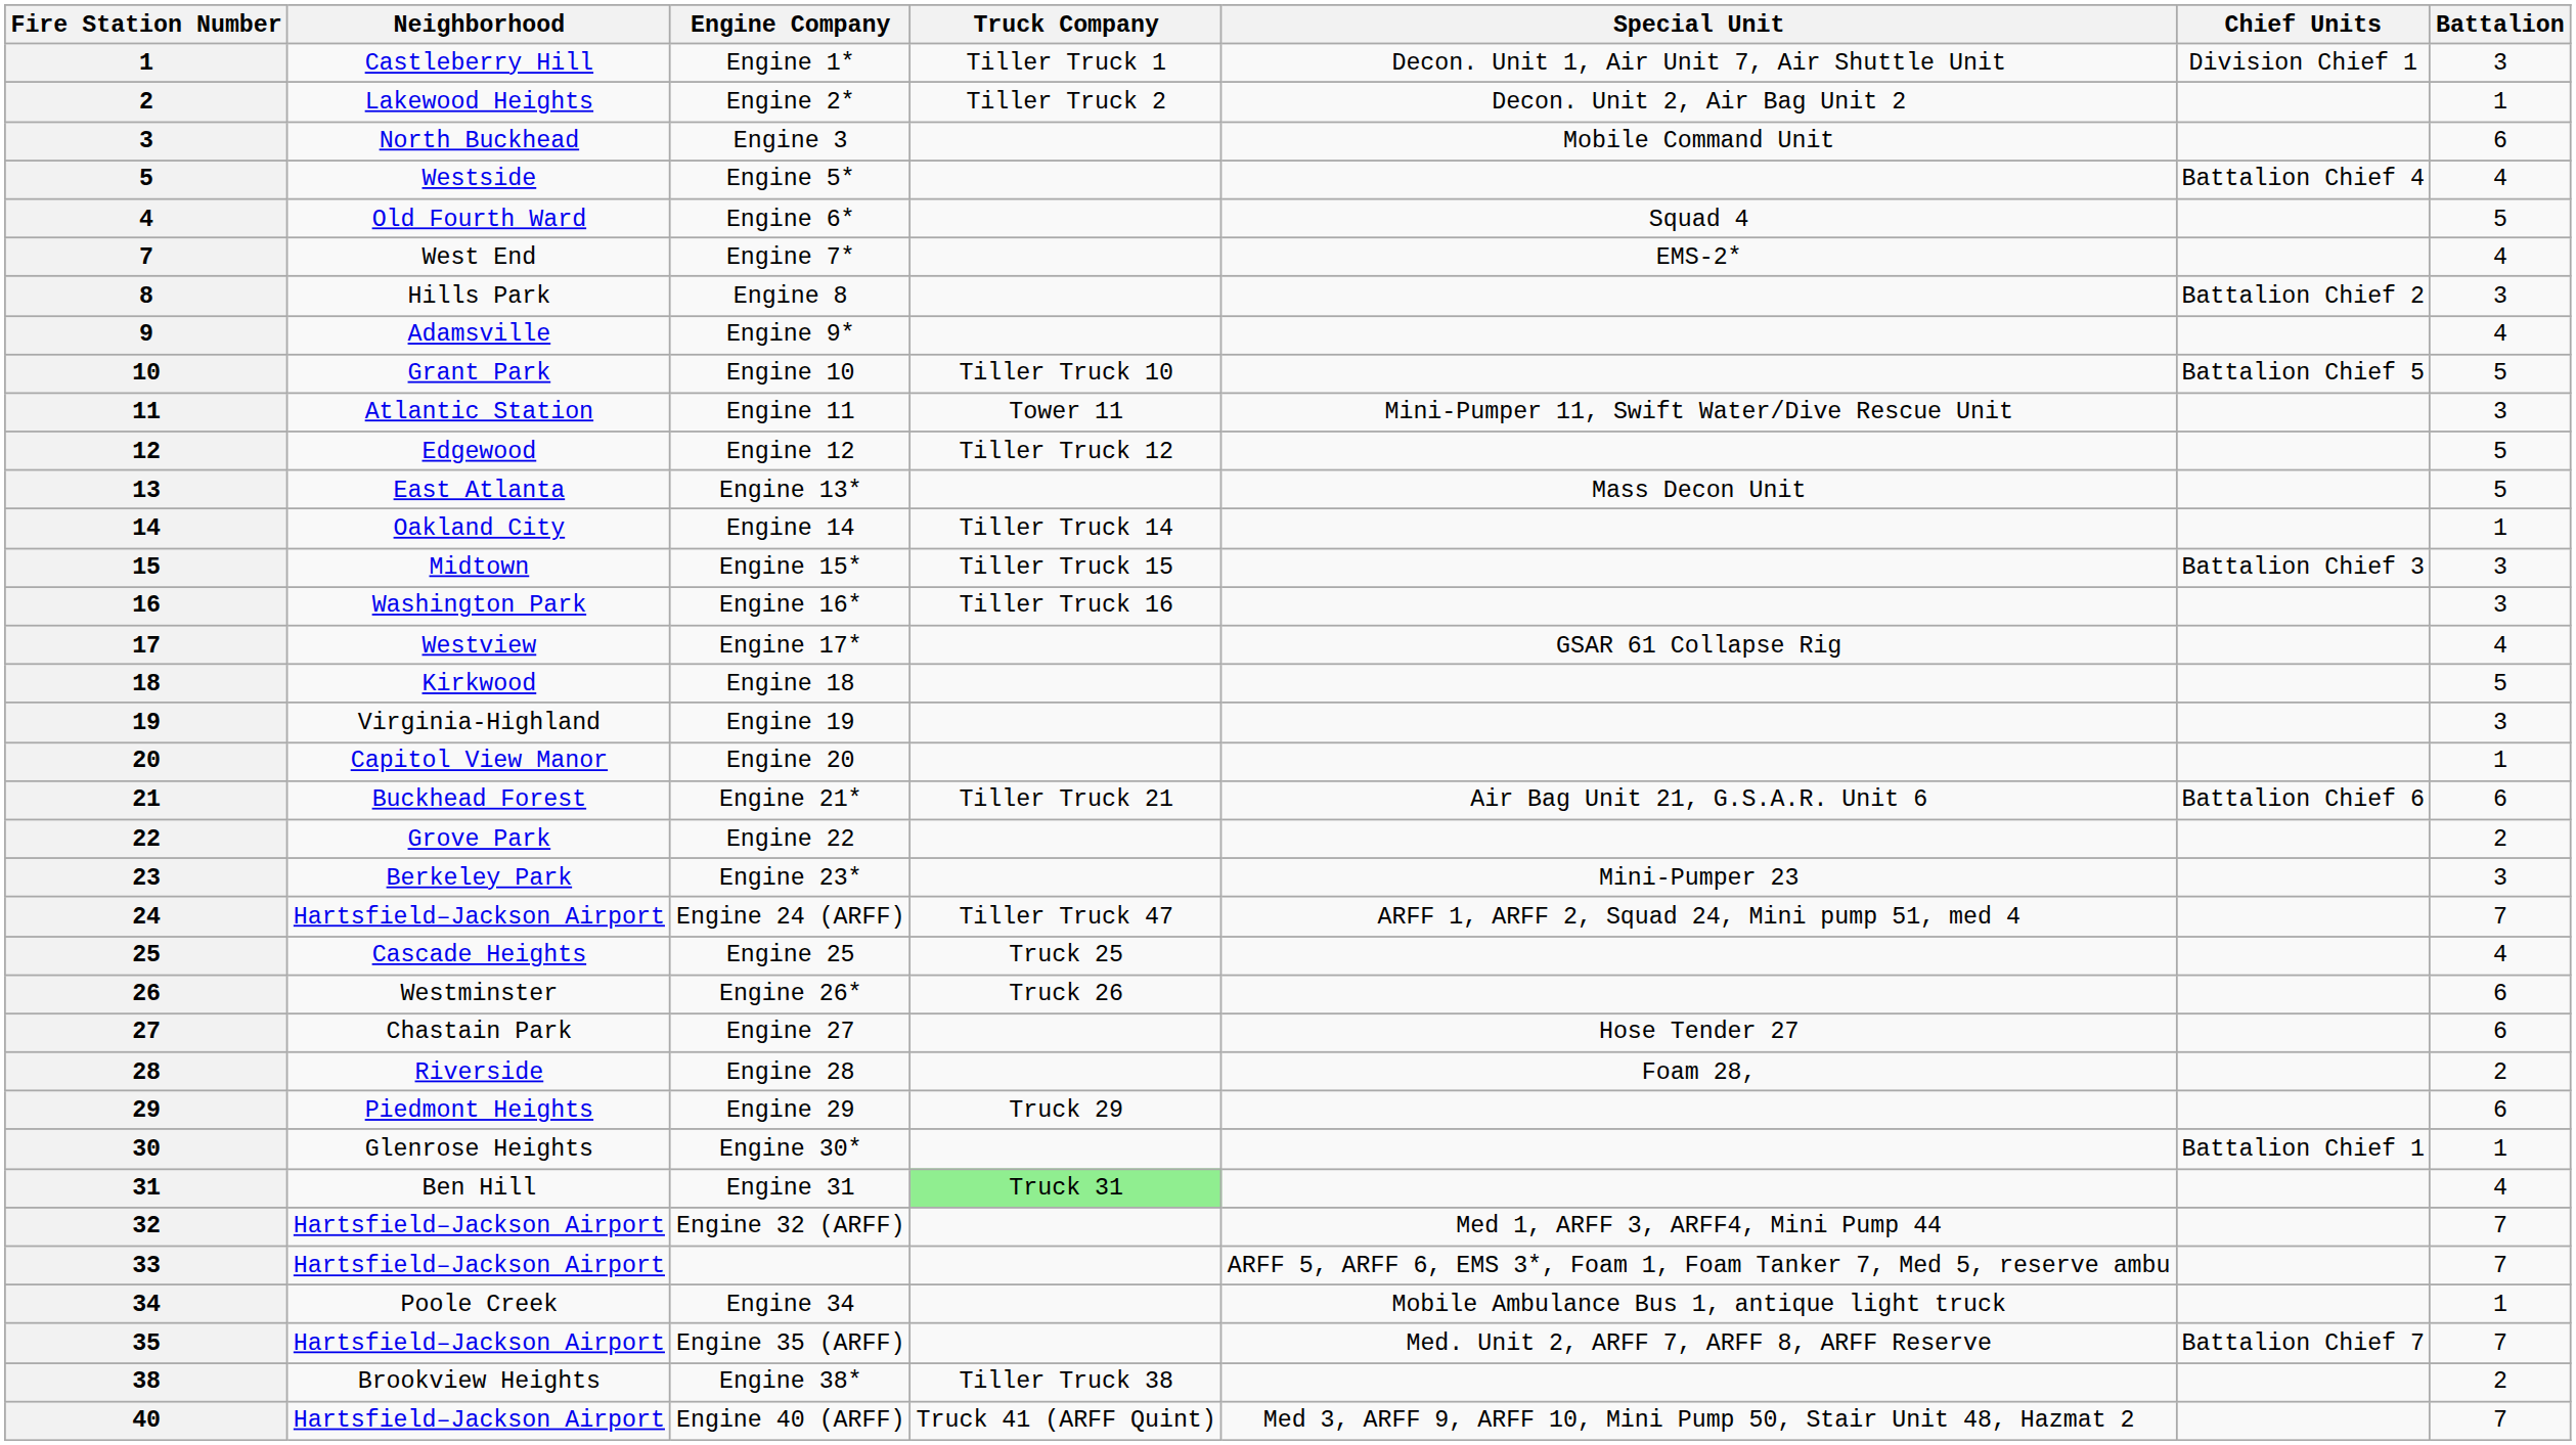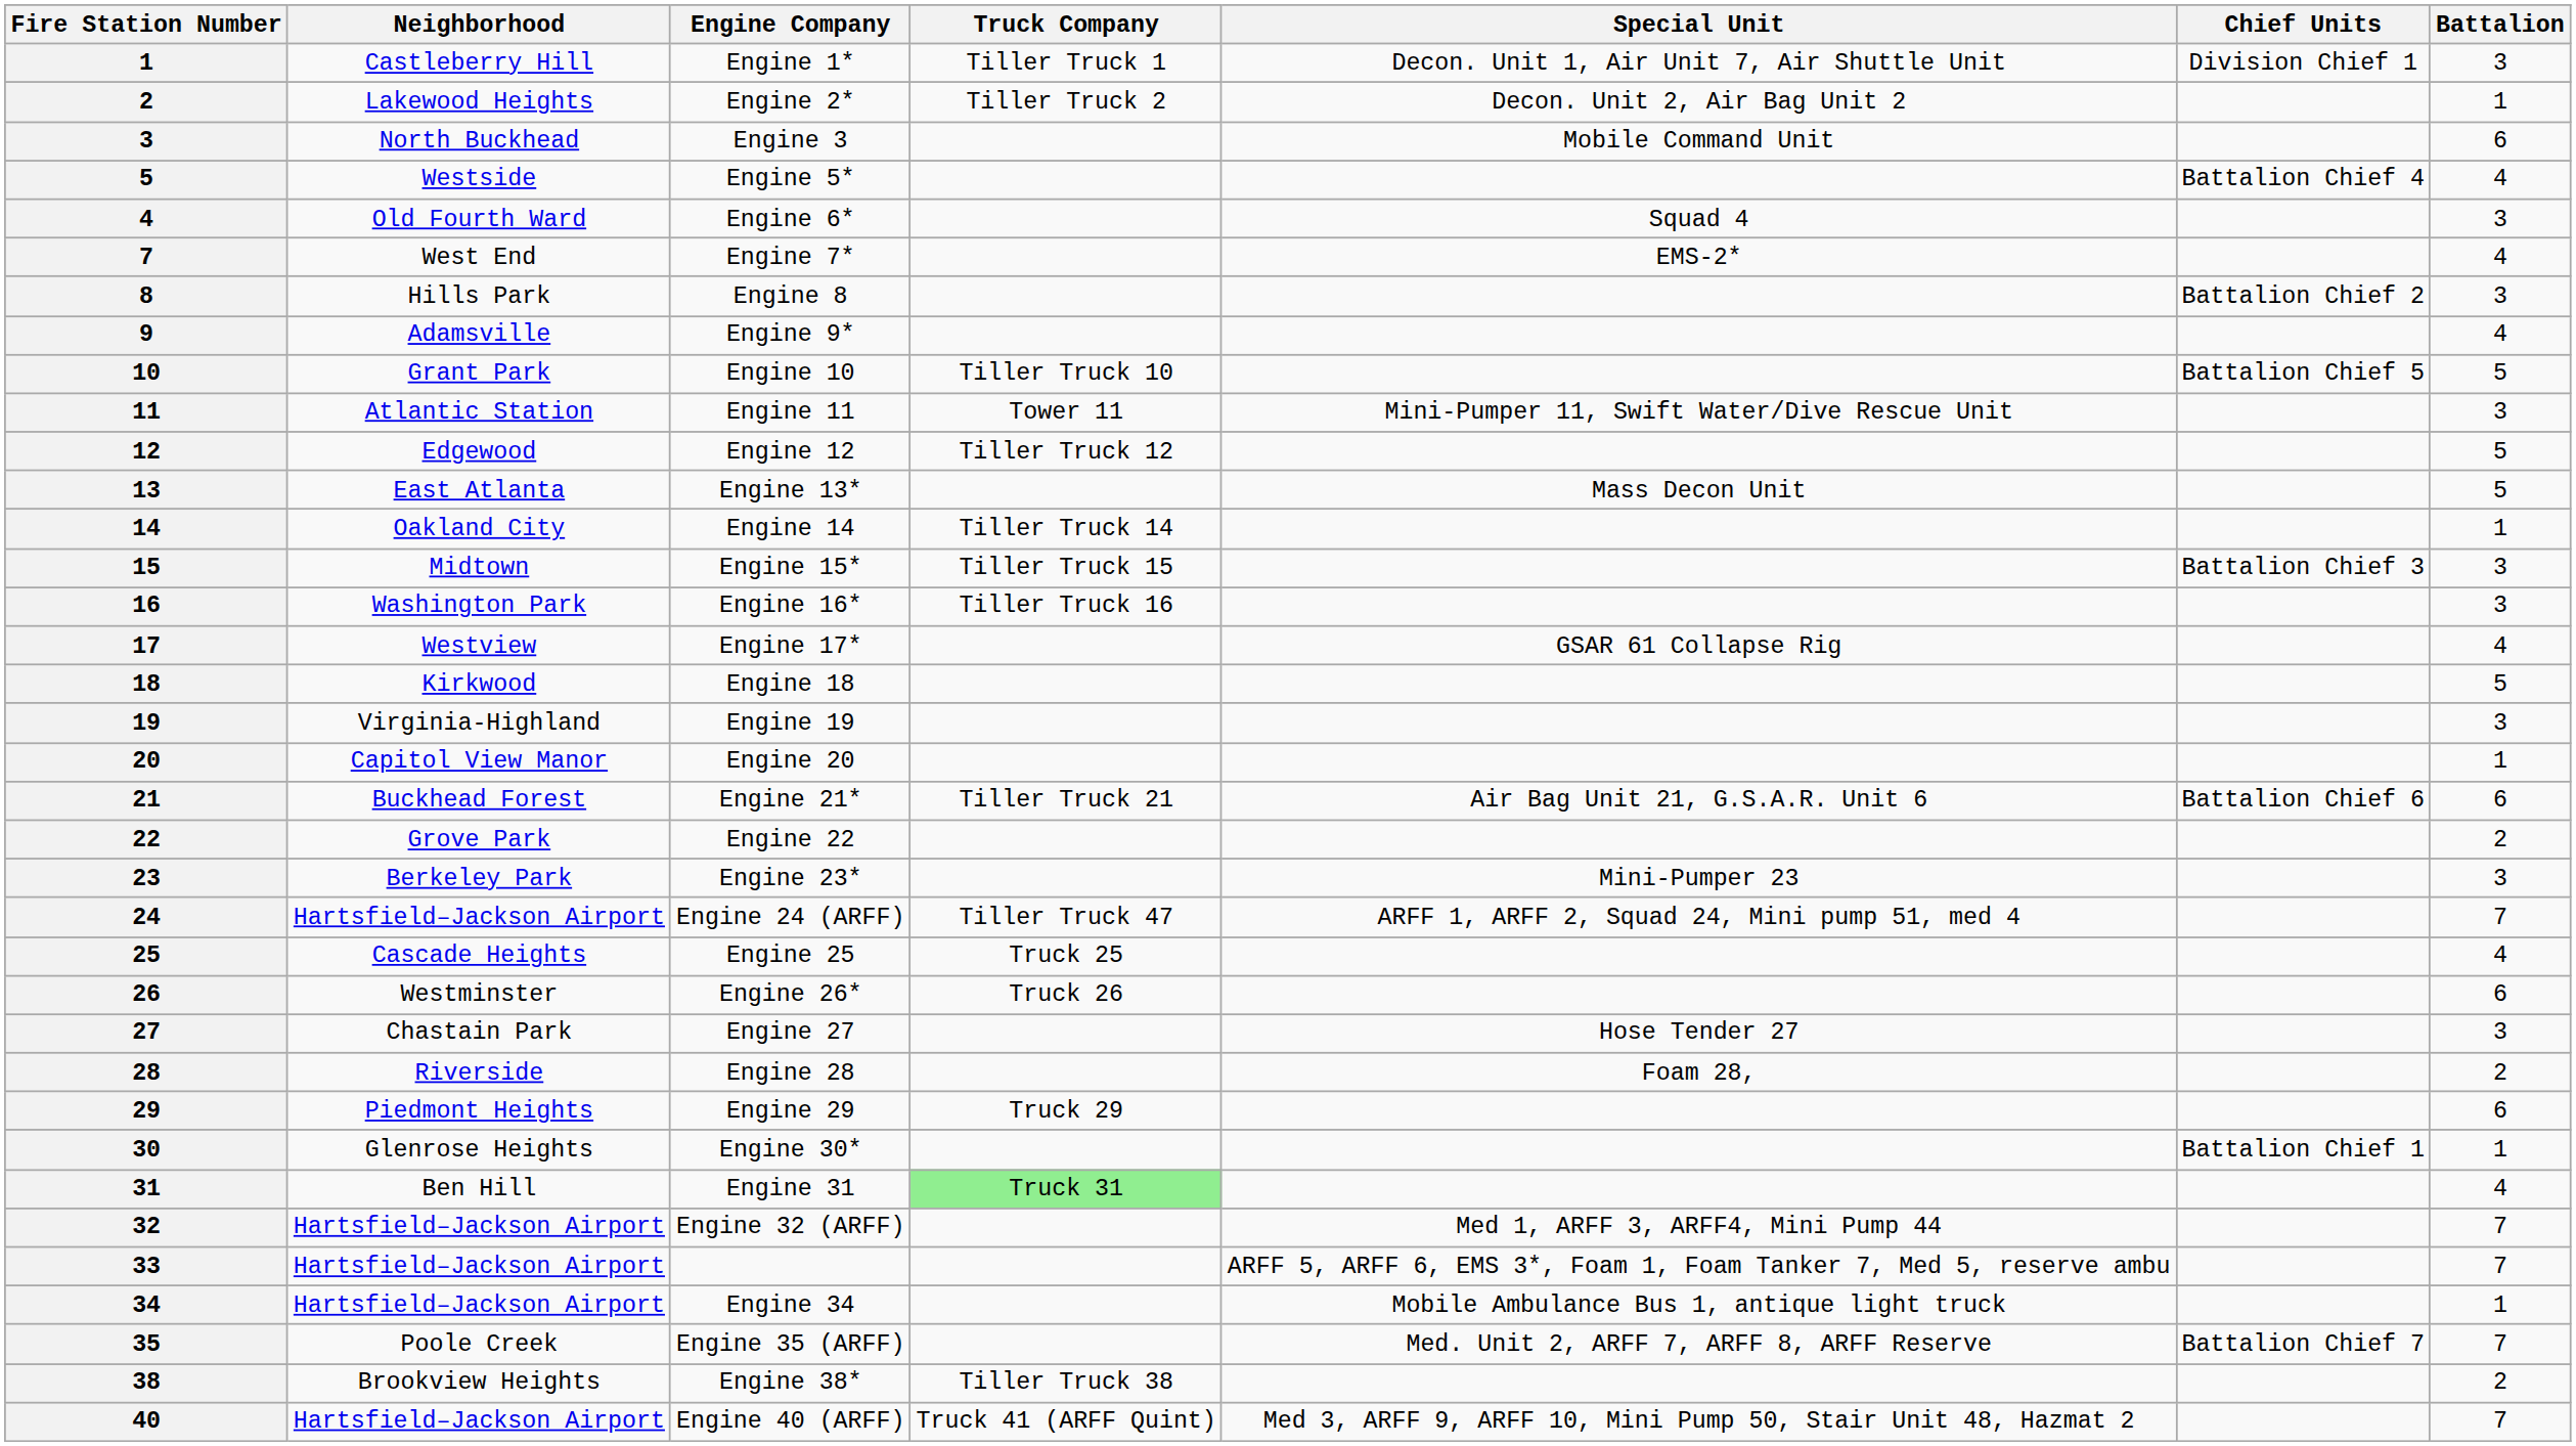Engine 6* | Battalion: 5 -> 3
Engine 27 | Battalion: 6 -> 3
Engine 34 | Neighborhood: Poole Creek -> Hartsfield–Jackson Airport
Engine 35 (ARFF) | Neighborhood: Hartsfield–Jackson Airport -> Poole Creek
